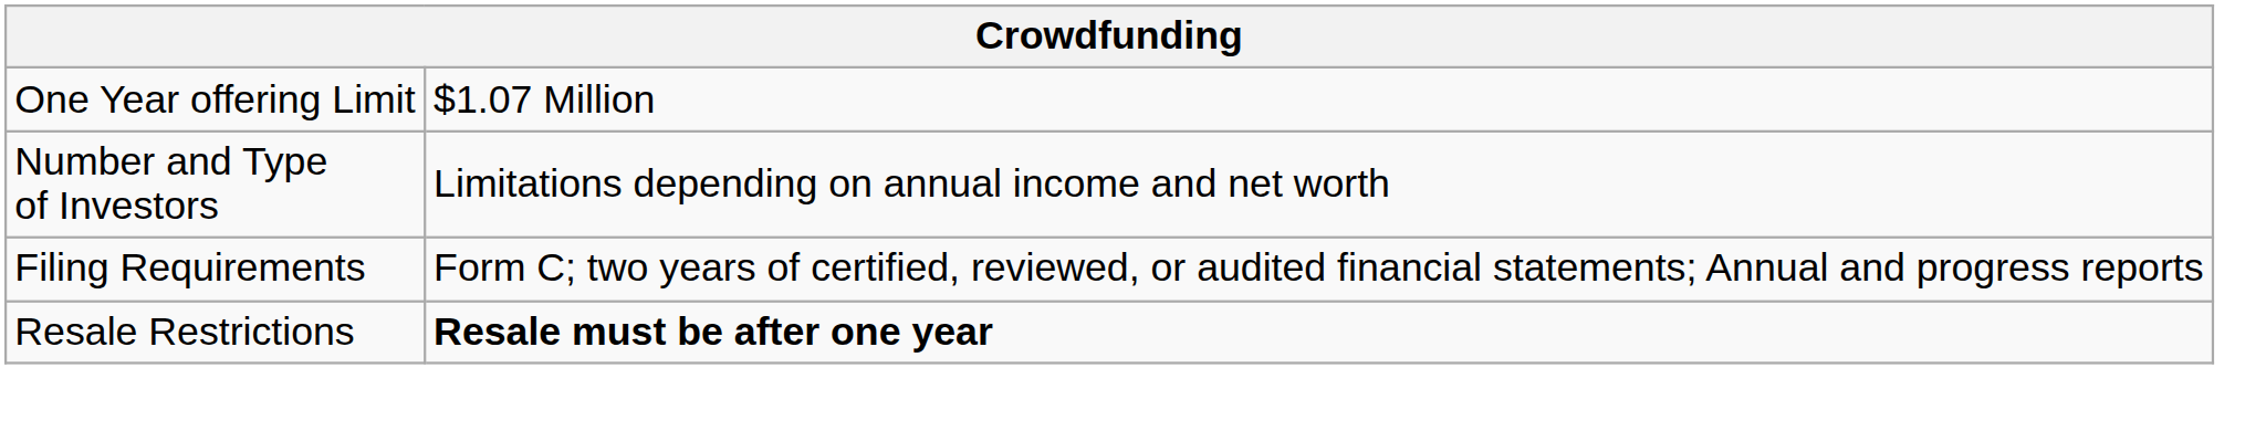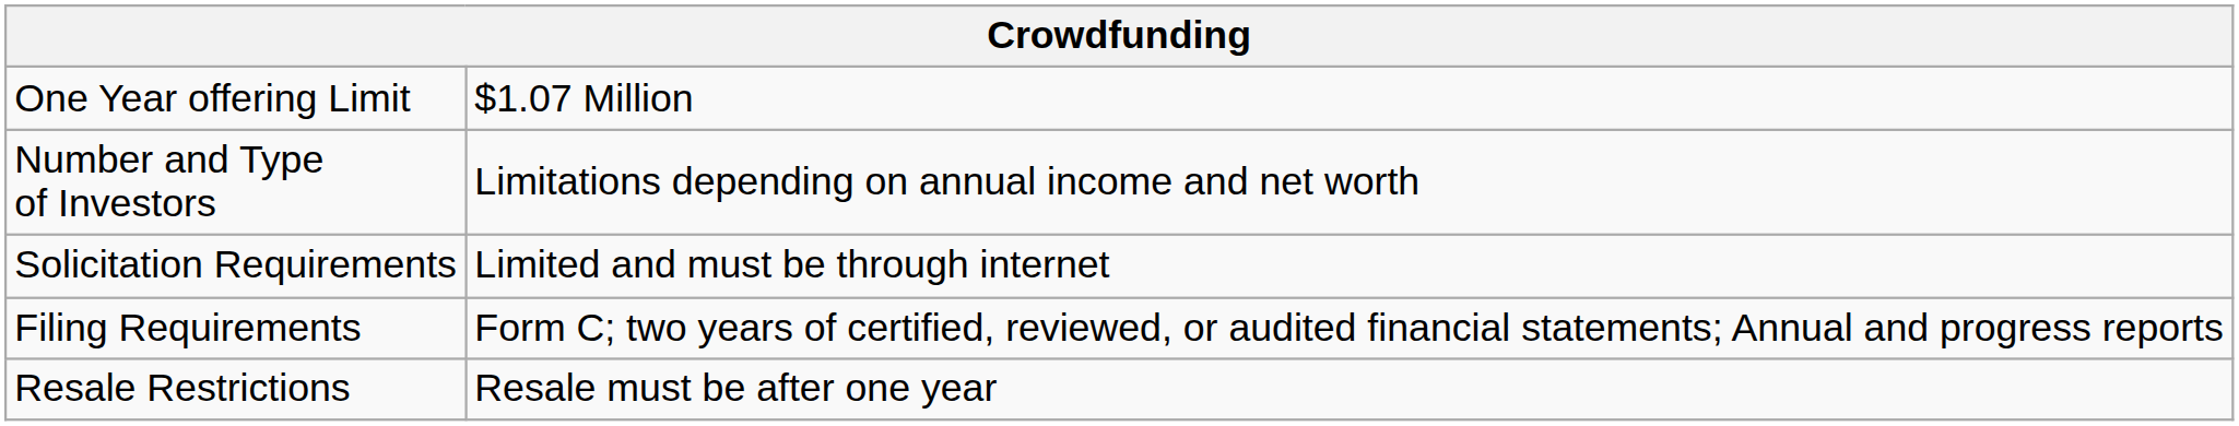+ row: Solicitation Requirements | Limited and must be through internet
Resale Restrictions | column 2: bold -> normal
